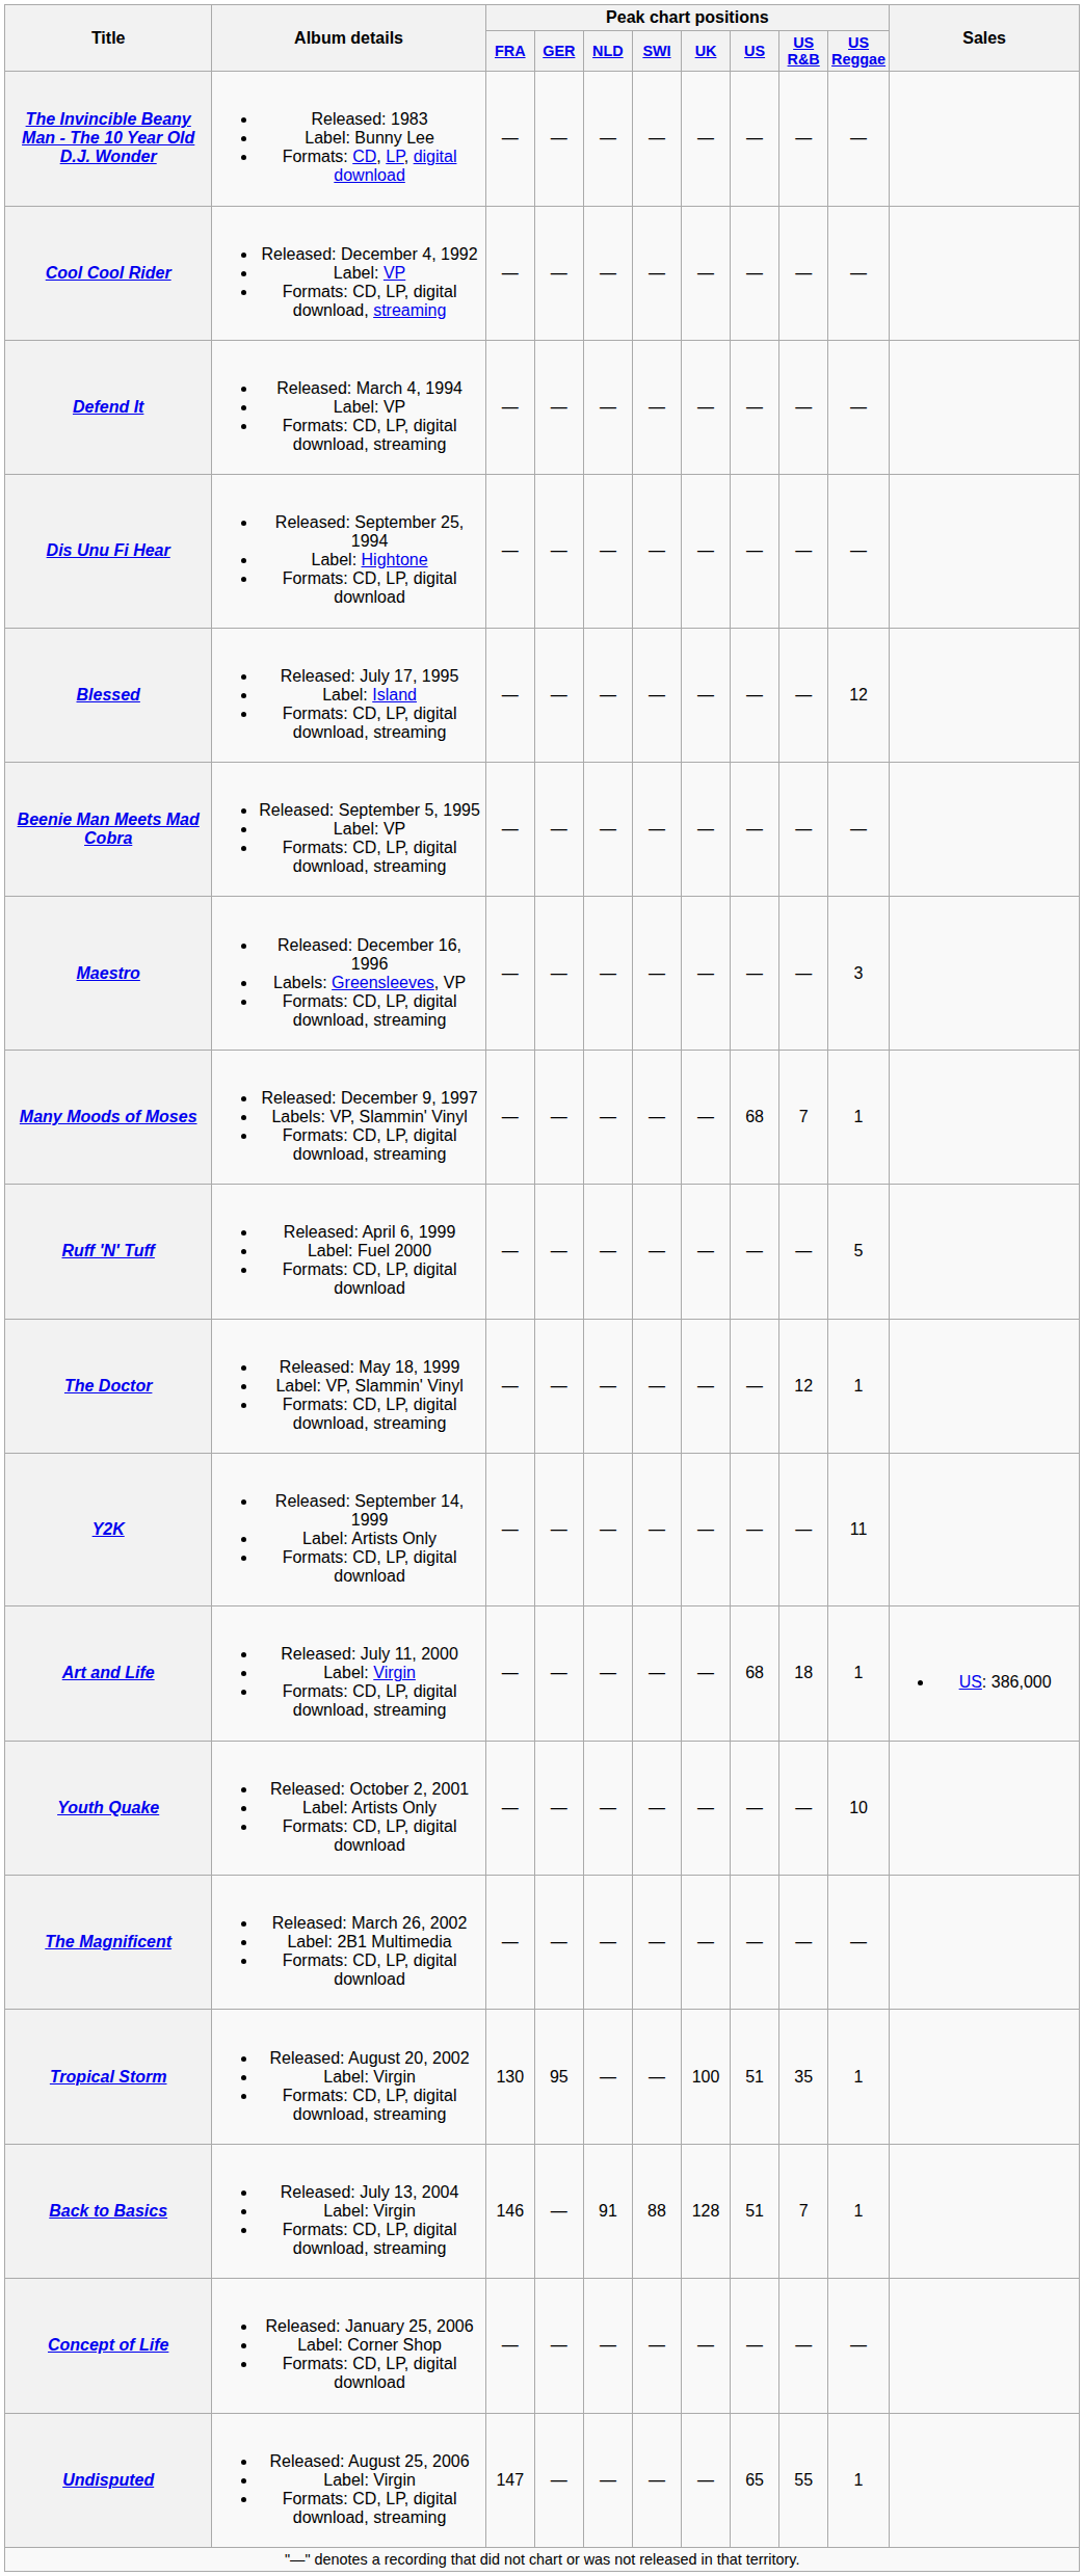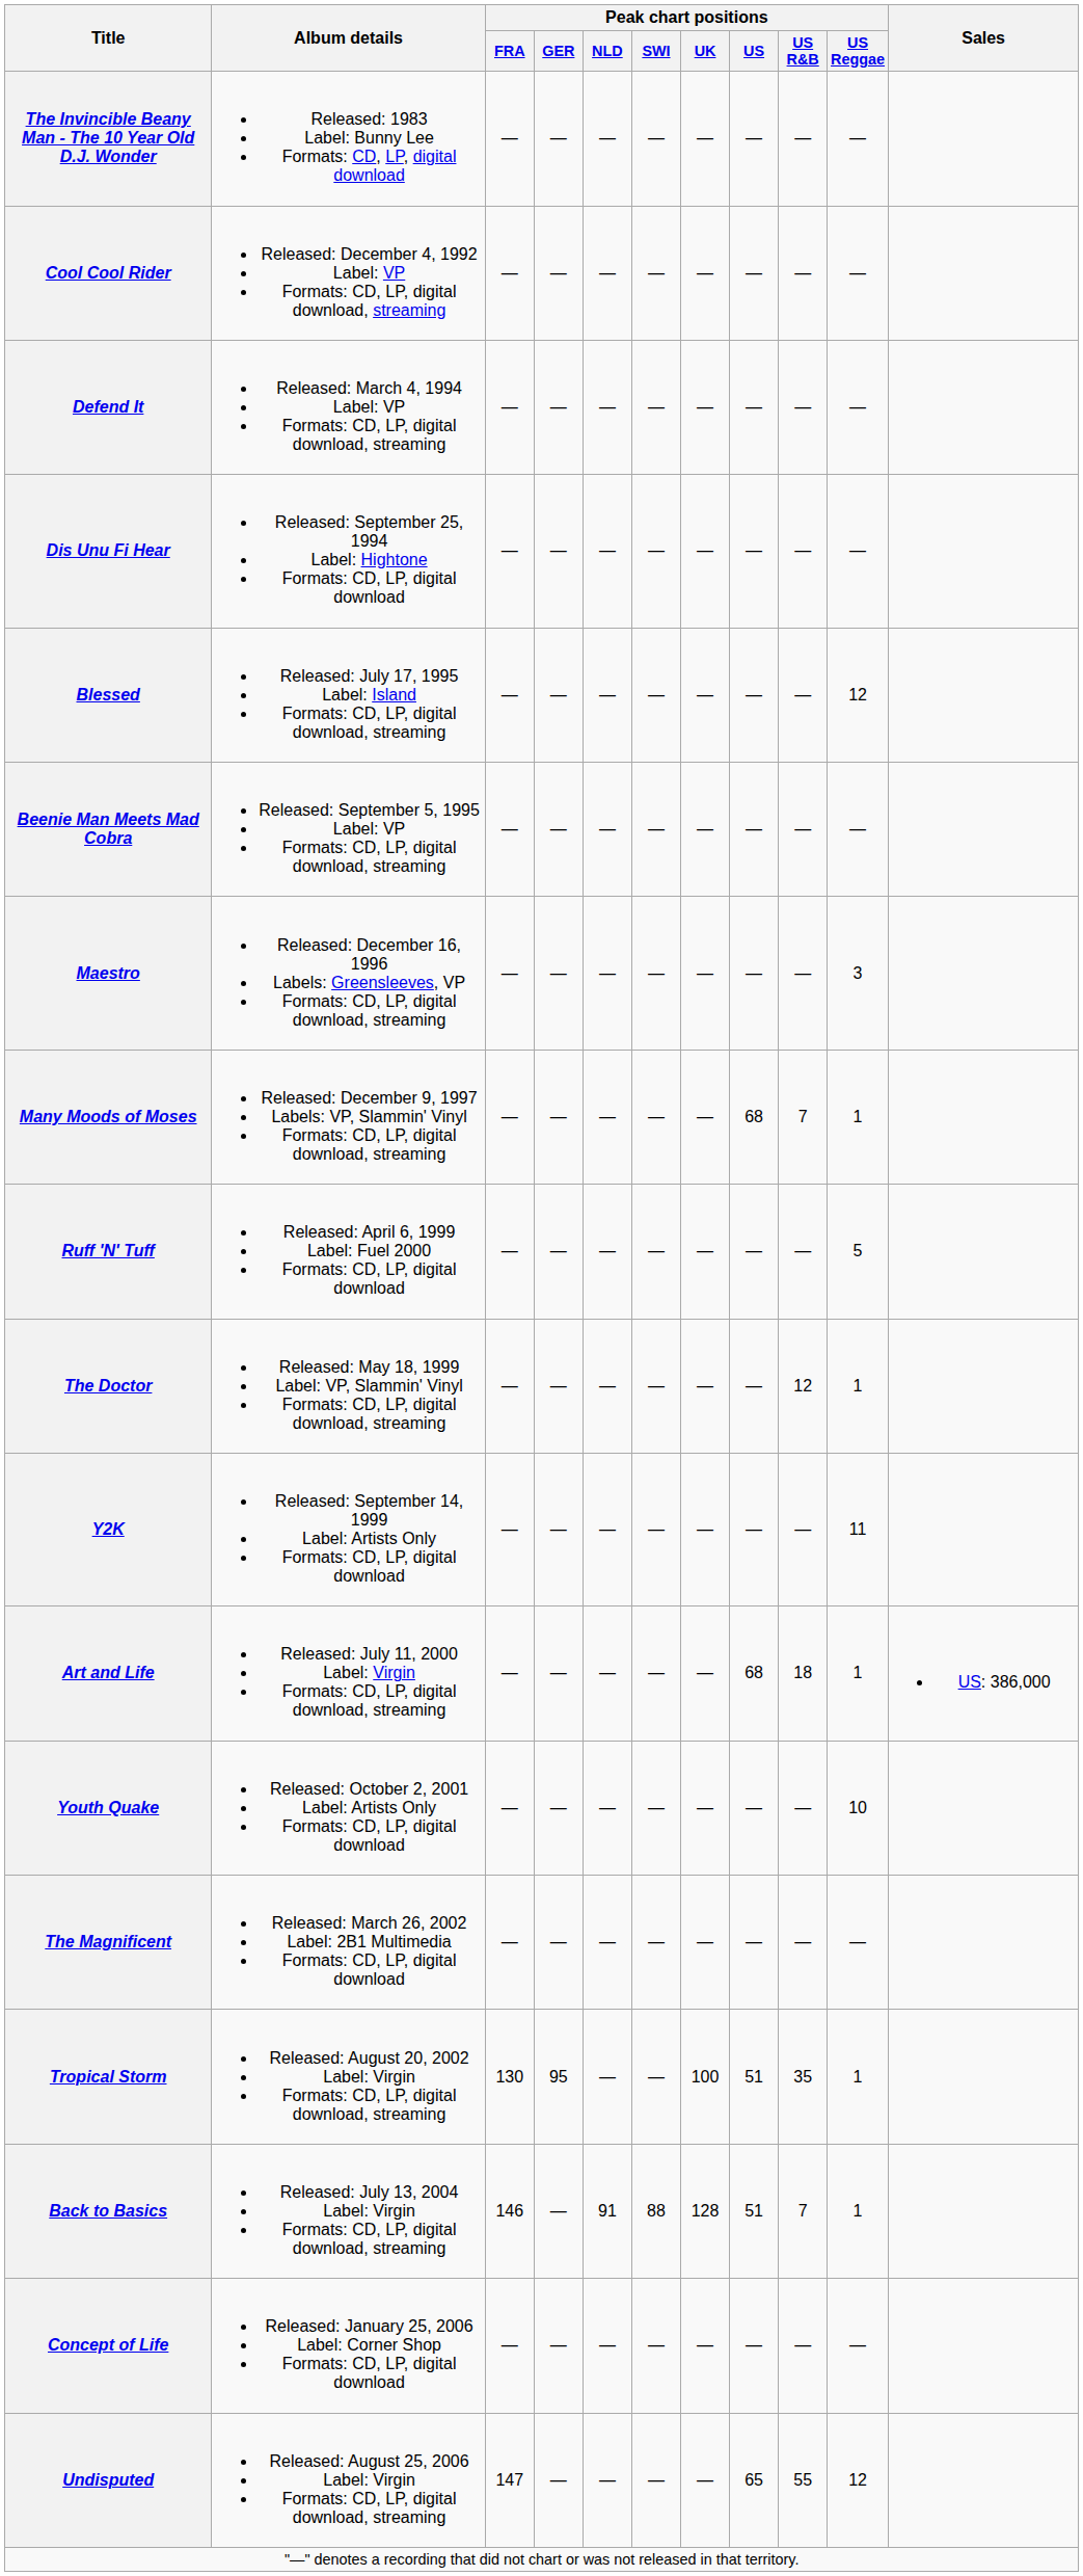Undisputed | Peak chart positions / US Reggae: 1 -> 12
